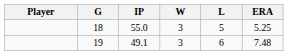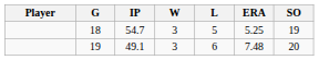+ column: SO | 19 | 20
18 | IP: 55.0 -> 54.7
